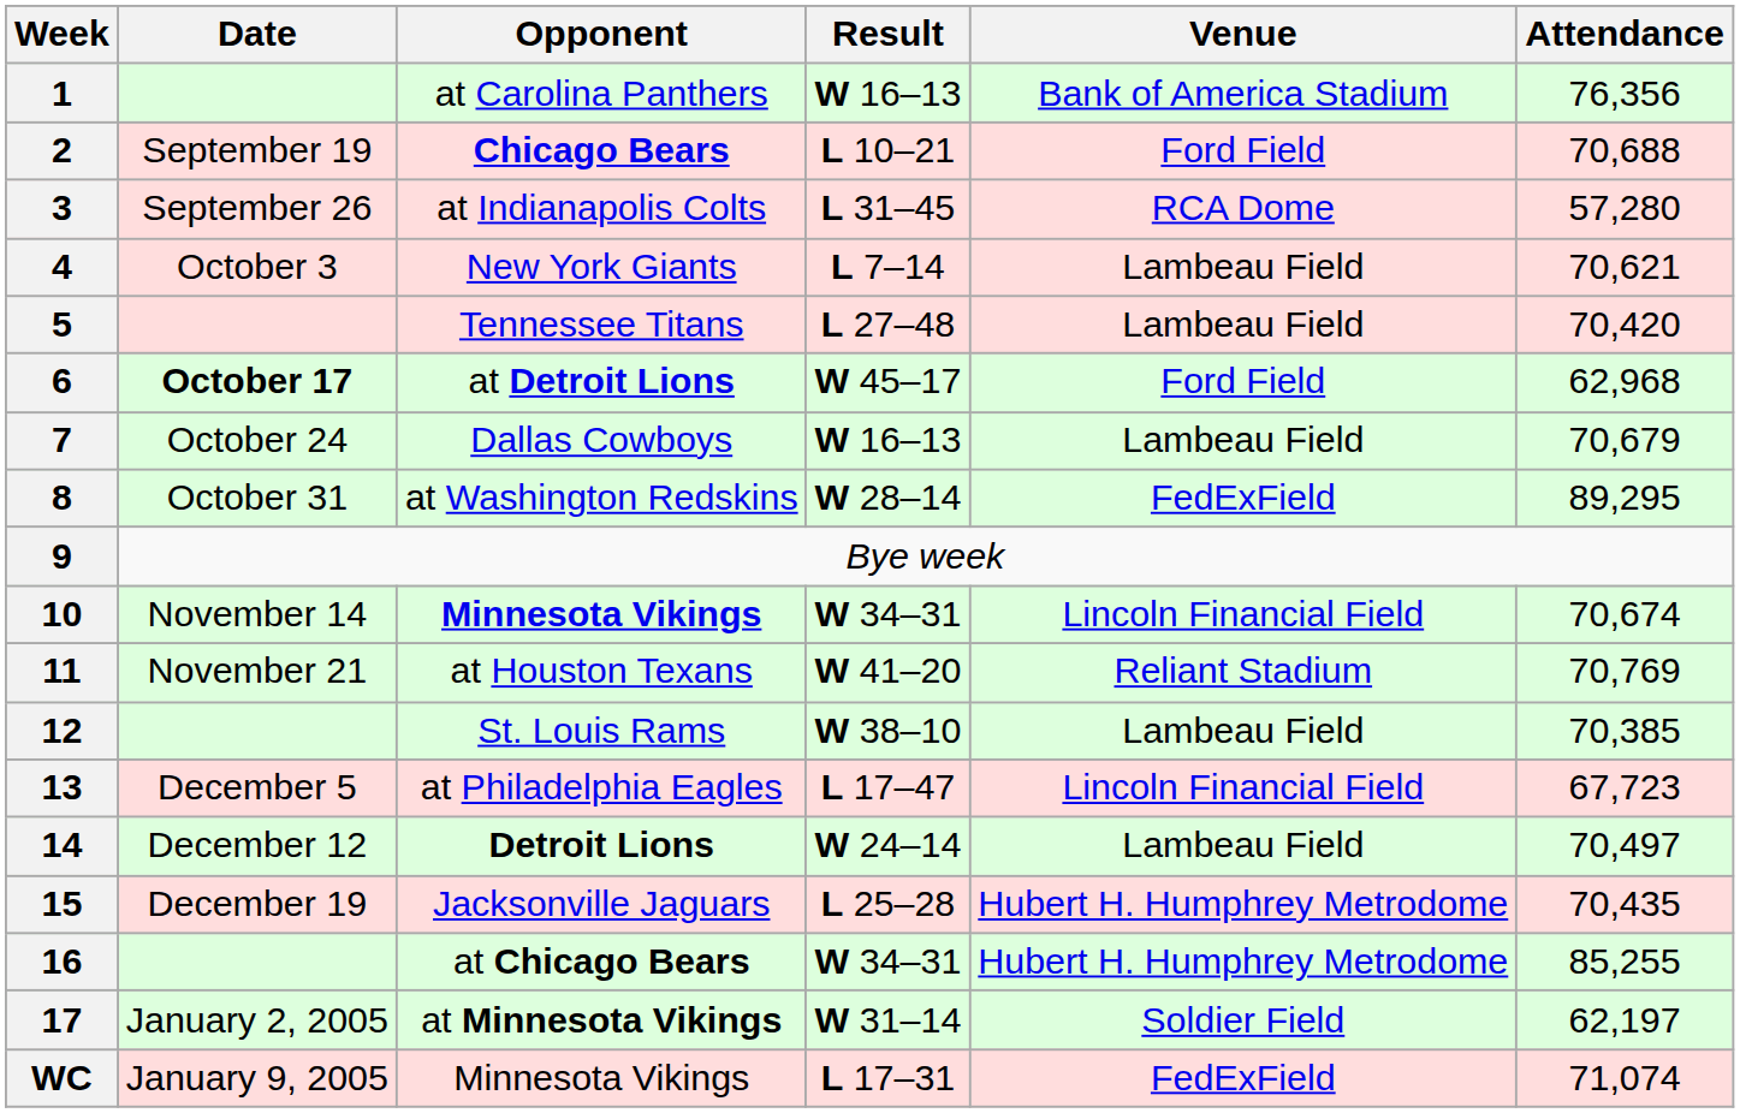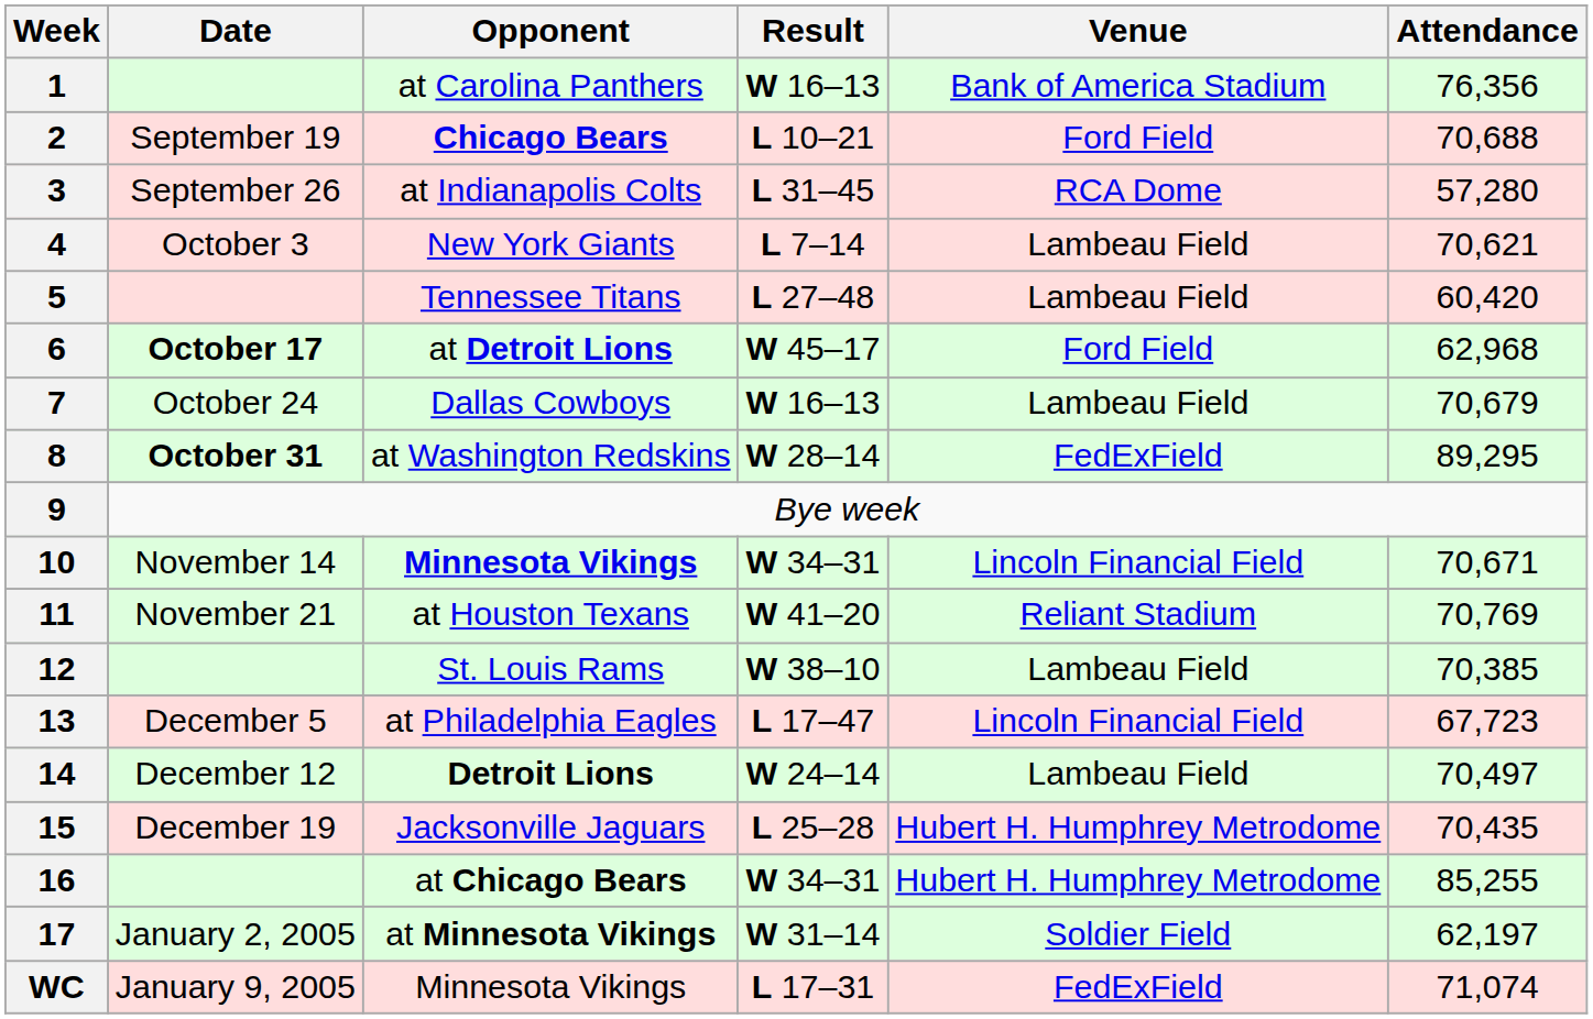5 | Attendance: 70,420 -> 60,420
8 | Date: normal -> bold
10 | Attendance: 70,674 -> 70,671
